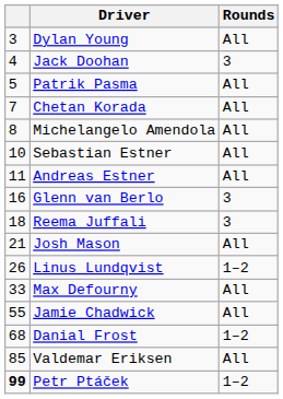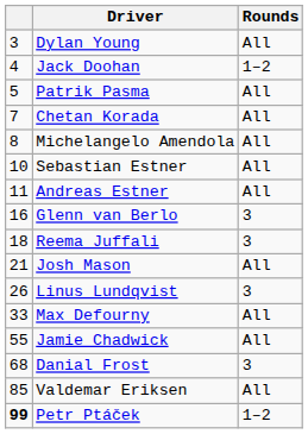Jack Doohan | Rounds: 3 -> 1–2
Linus Lundqvist | Rounds: 1–2 -> 3
Danial Frost | Rounds: 1–2 -> 3
